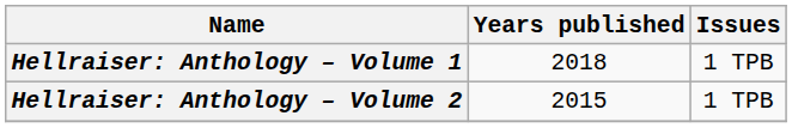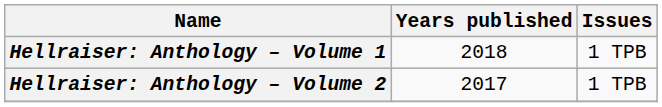Hellraiser: Anthology – Volume 2 | Years published: 2015 -> 2017
